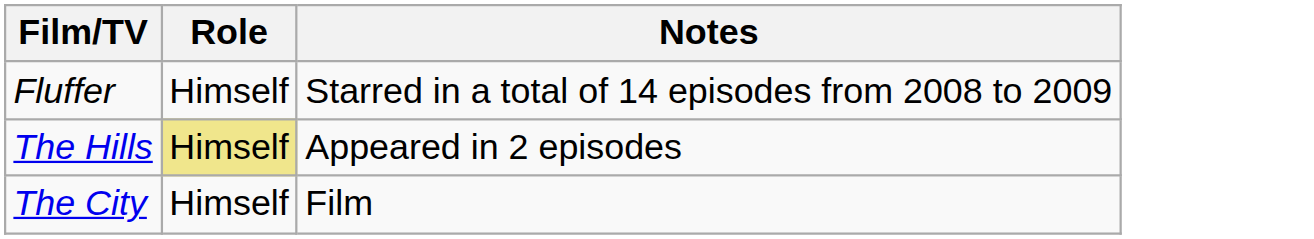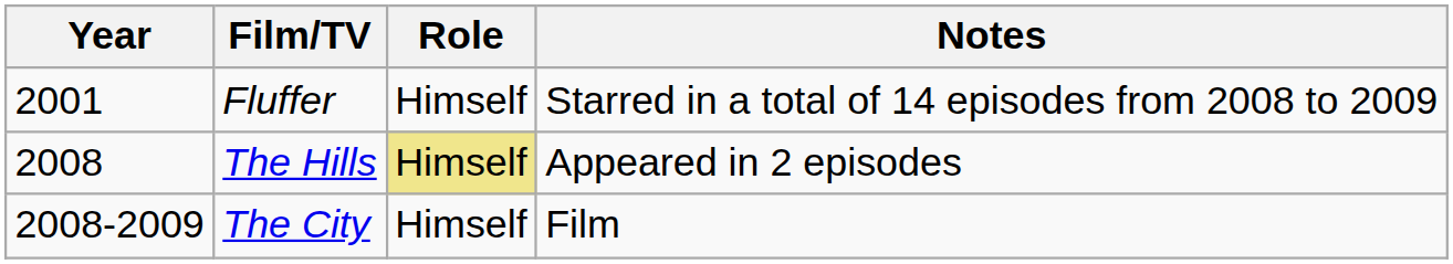+ column: Year | 2001 | 2008 | 2008-2009
